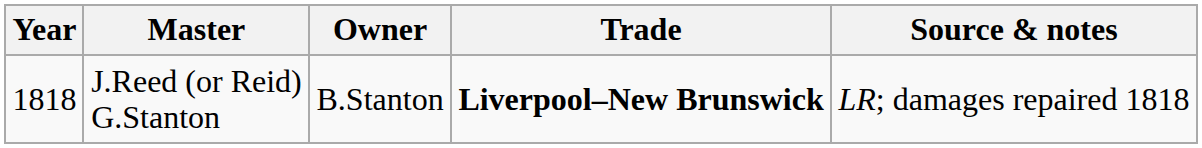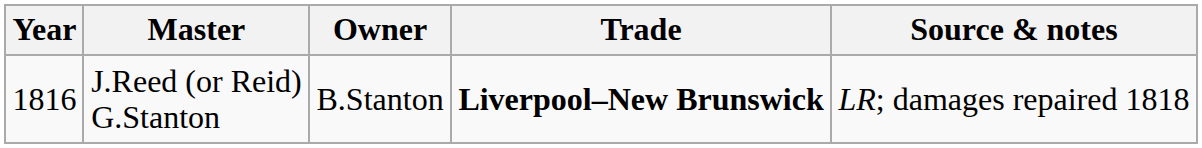J.Reed (or Reid) G.Stanton | Year: 1818 -> 1816
